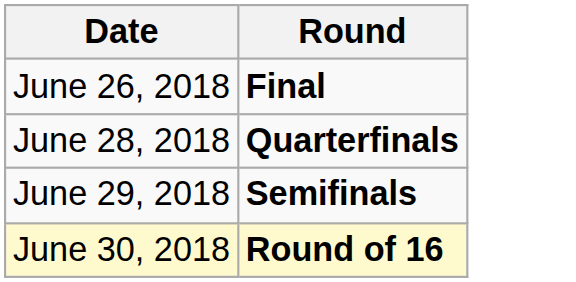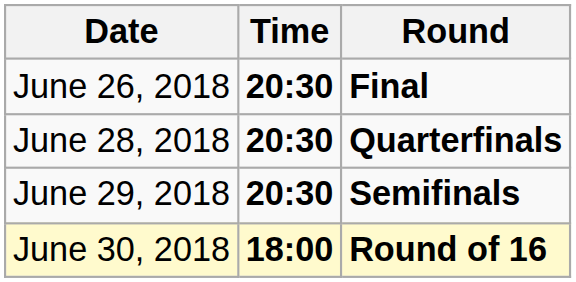+ column: Time | 20:30 | 20:30 | 20:30 | 18:00
